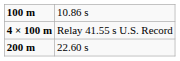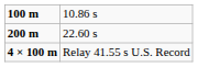rows swapped: 22.60 s <-> Relay 41.55 s U.S. Record
